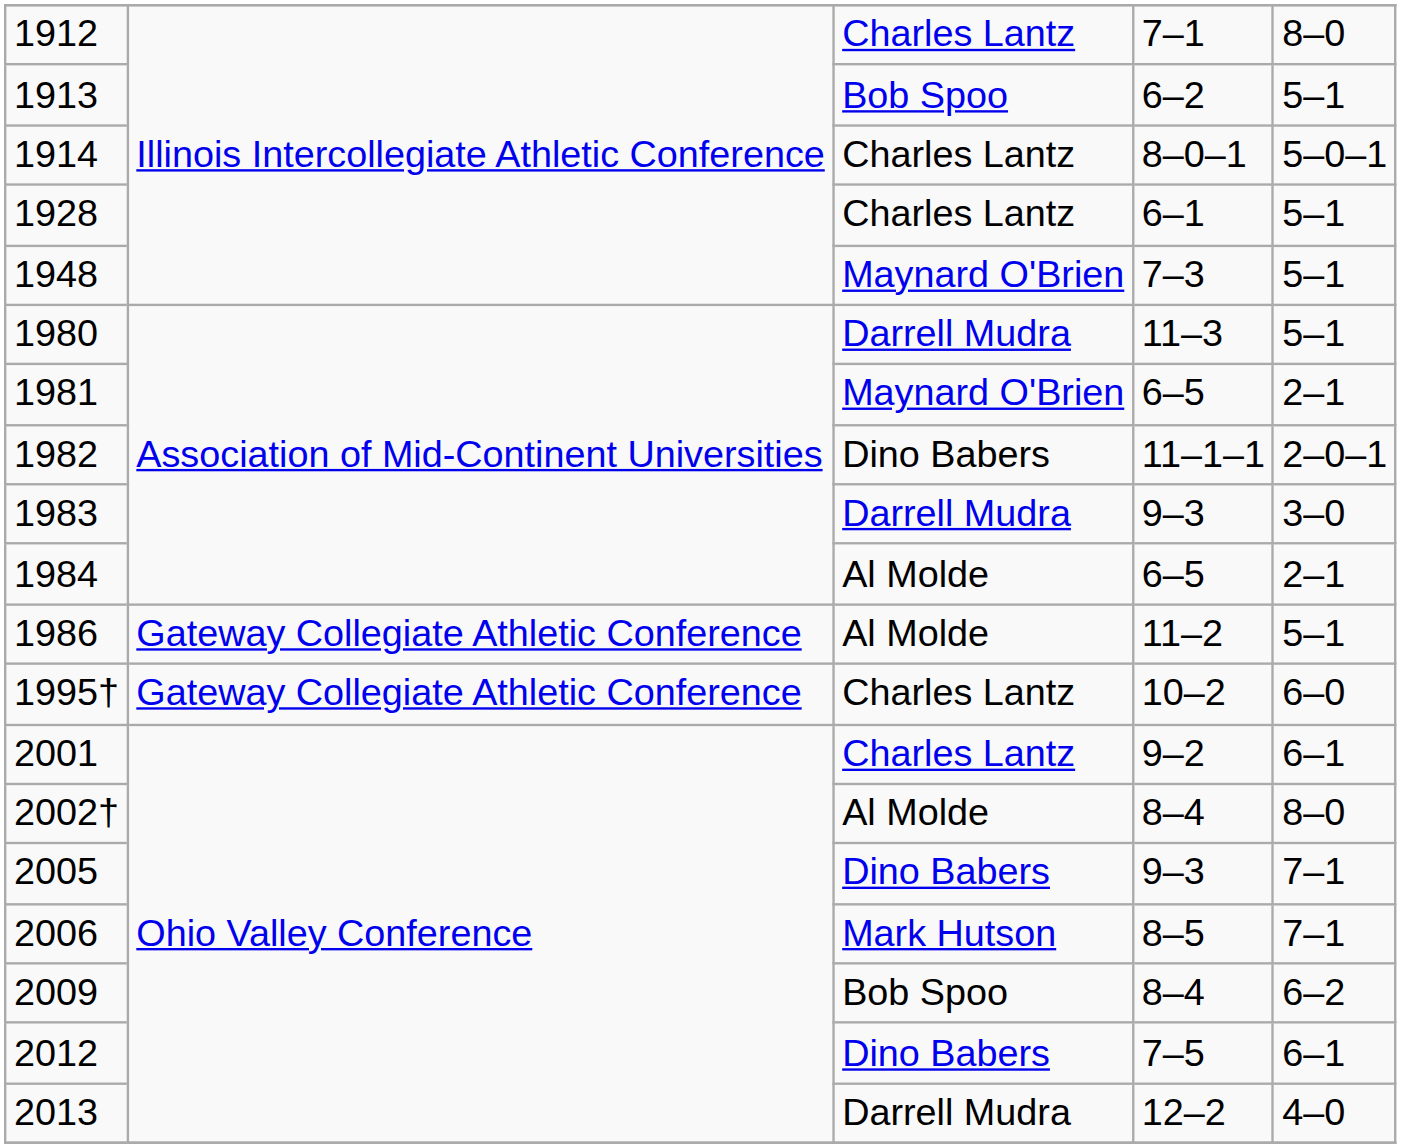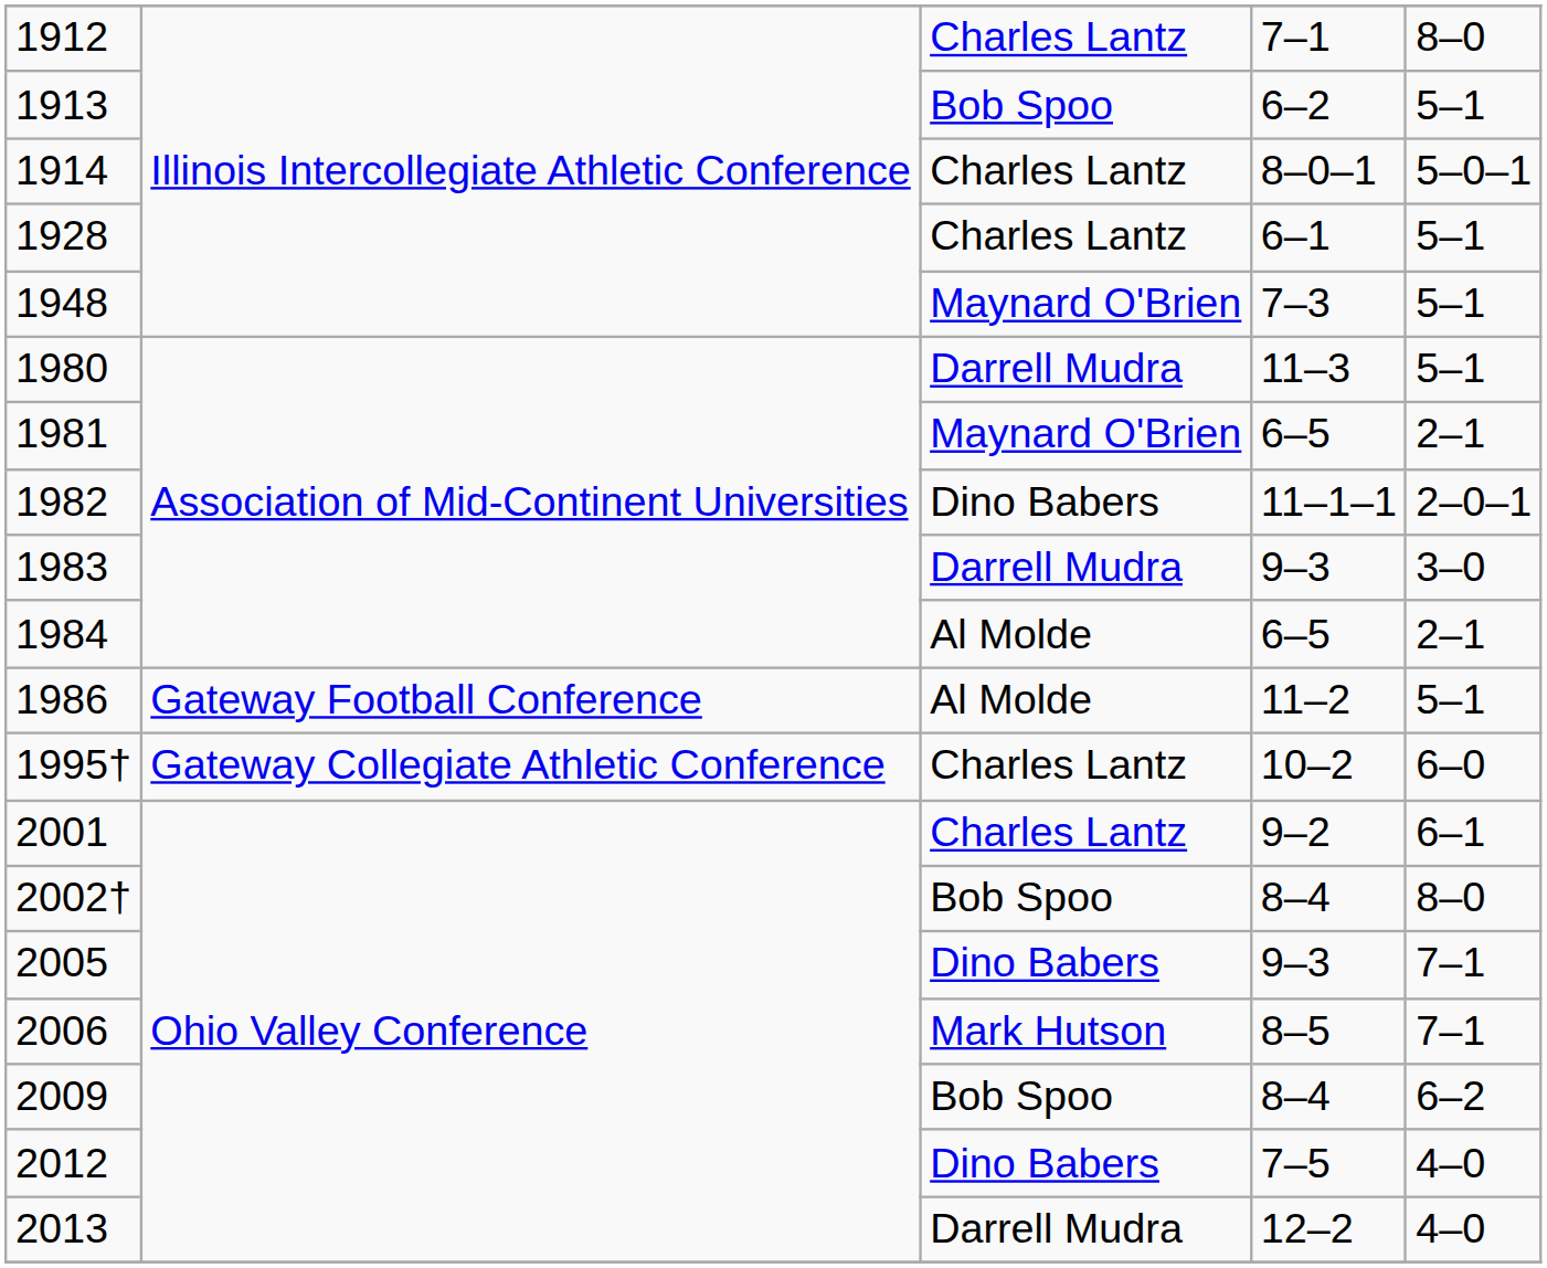1986 | column 2: Gateway Collegiate Athletic Conference -> Gateway Football Conference
2002† | column 3: Al Molde -> Bob Spoo
2012 | column 5: 6–1 -> 4–0
